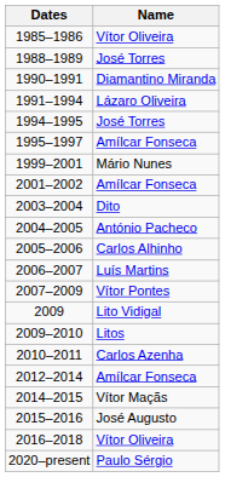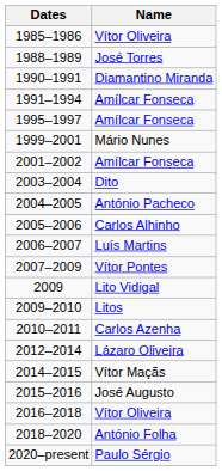1991–1994 | Name: Lázaro Oliveira -> Amílcar Fonseca
- row: 1994–1995 | José Torres
2012–2014 | Name: Amílcar Fonseca -> Lázaro Oliveira
+ row: 2018–2020 | António Folha
